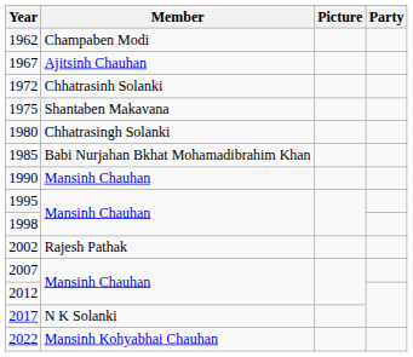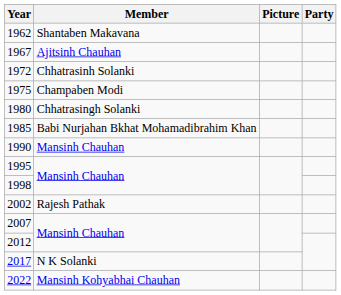1962 | Member: Champaben Modi -> Shantaben Makavana
1975 | Member: Shantaben Makavana -> Champaben Modi
